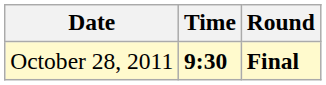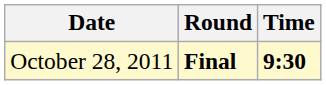columns swapped: Time <-> Round
